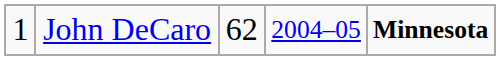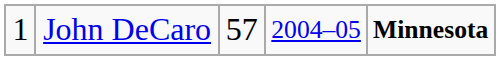John DeCaro | column 3: 62 -> 57
